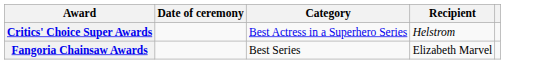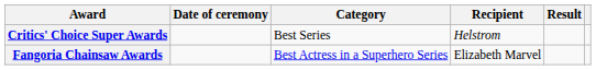+ column: Result
Critics' Choice Super Awards | Category: Best Actress in a Superhero Series -> Best Series
Fangoria Chainsaw Awards | Category: Best Series -> Best Actress in a Superhero Series
